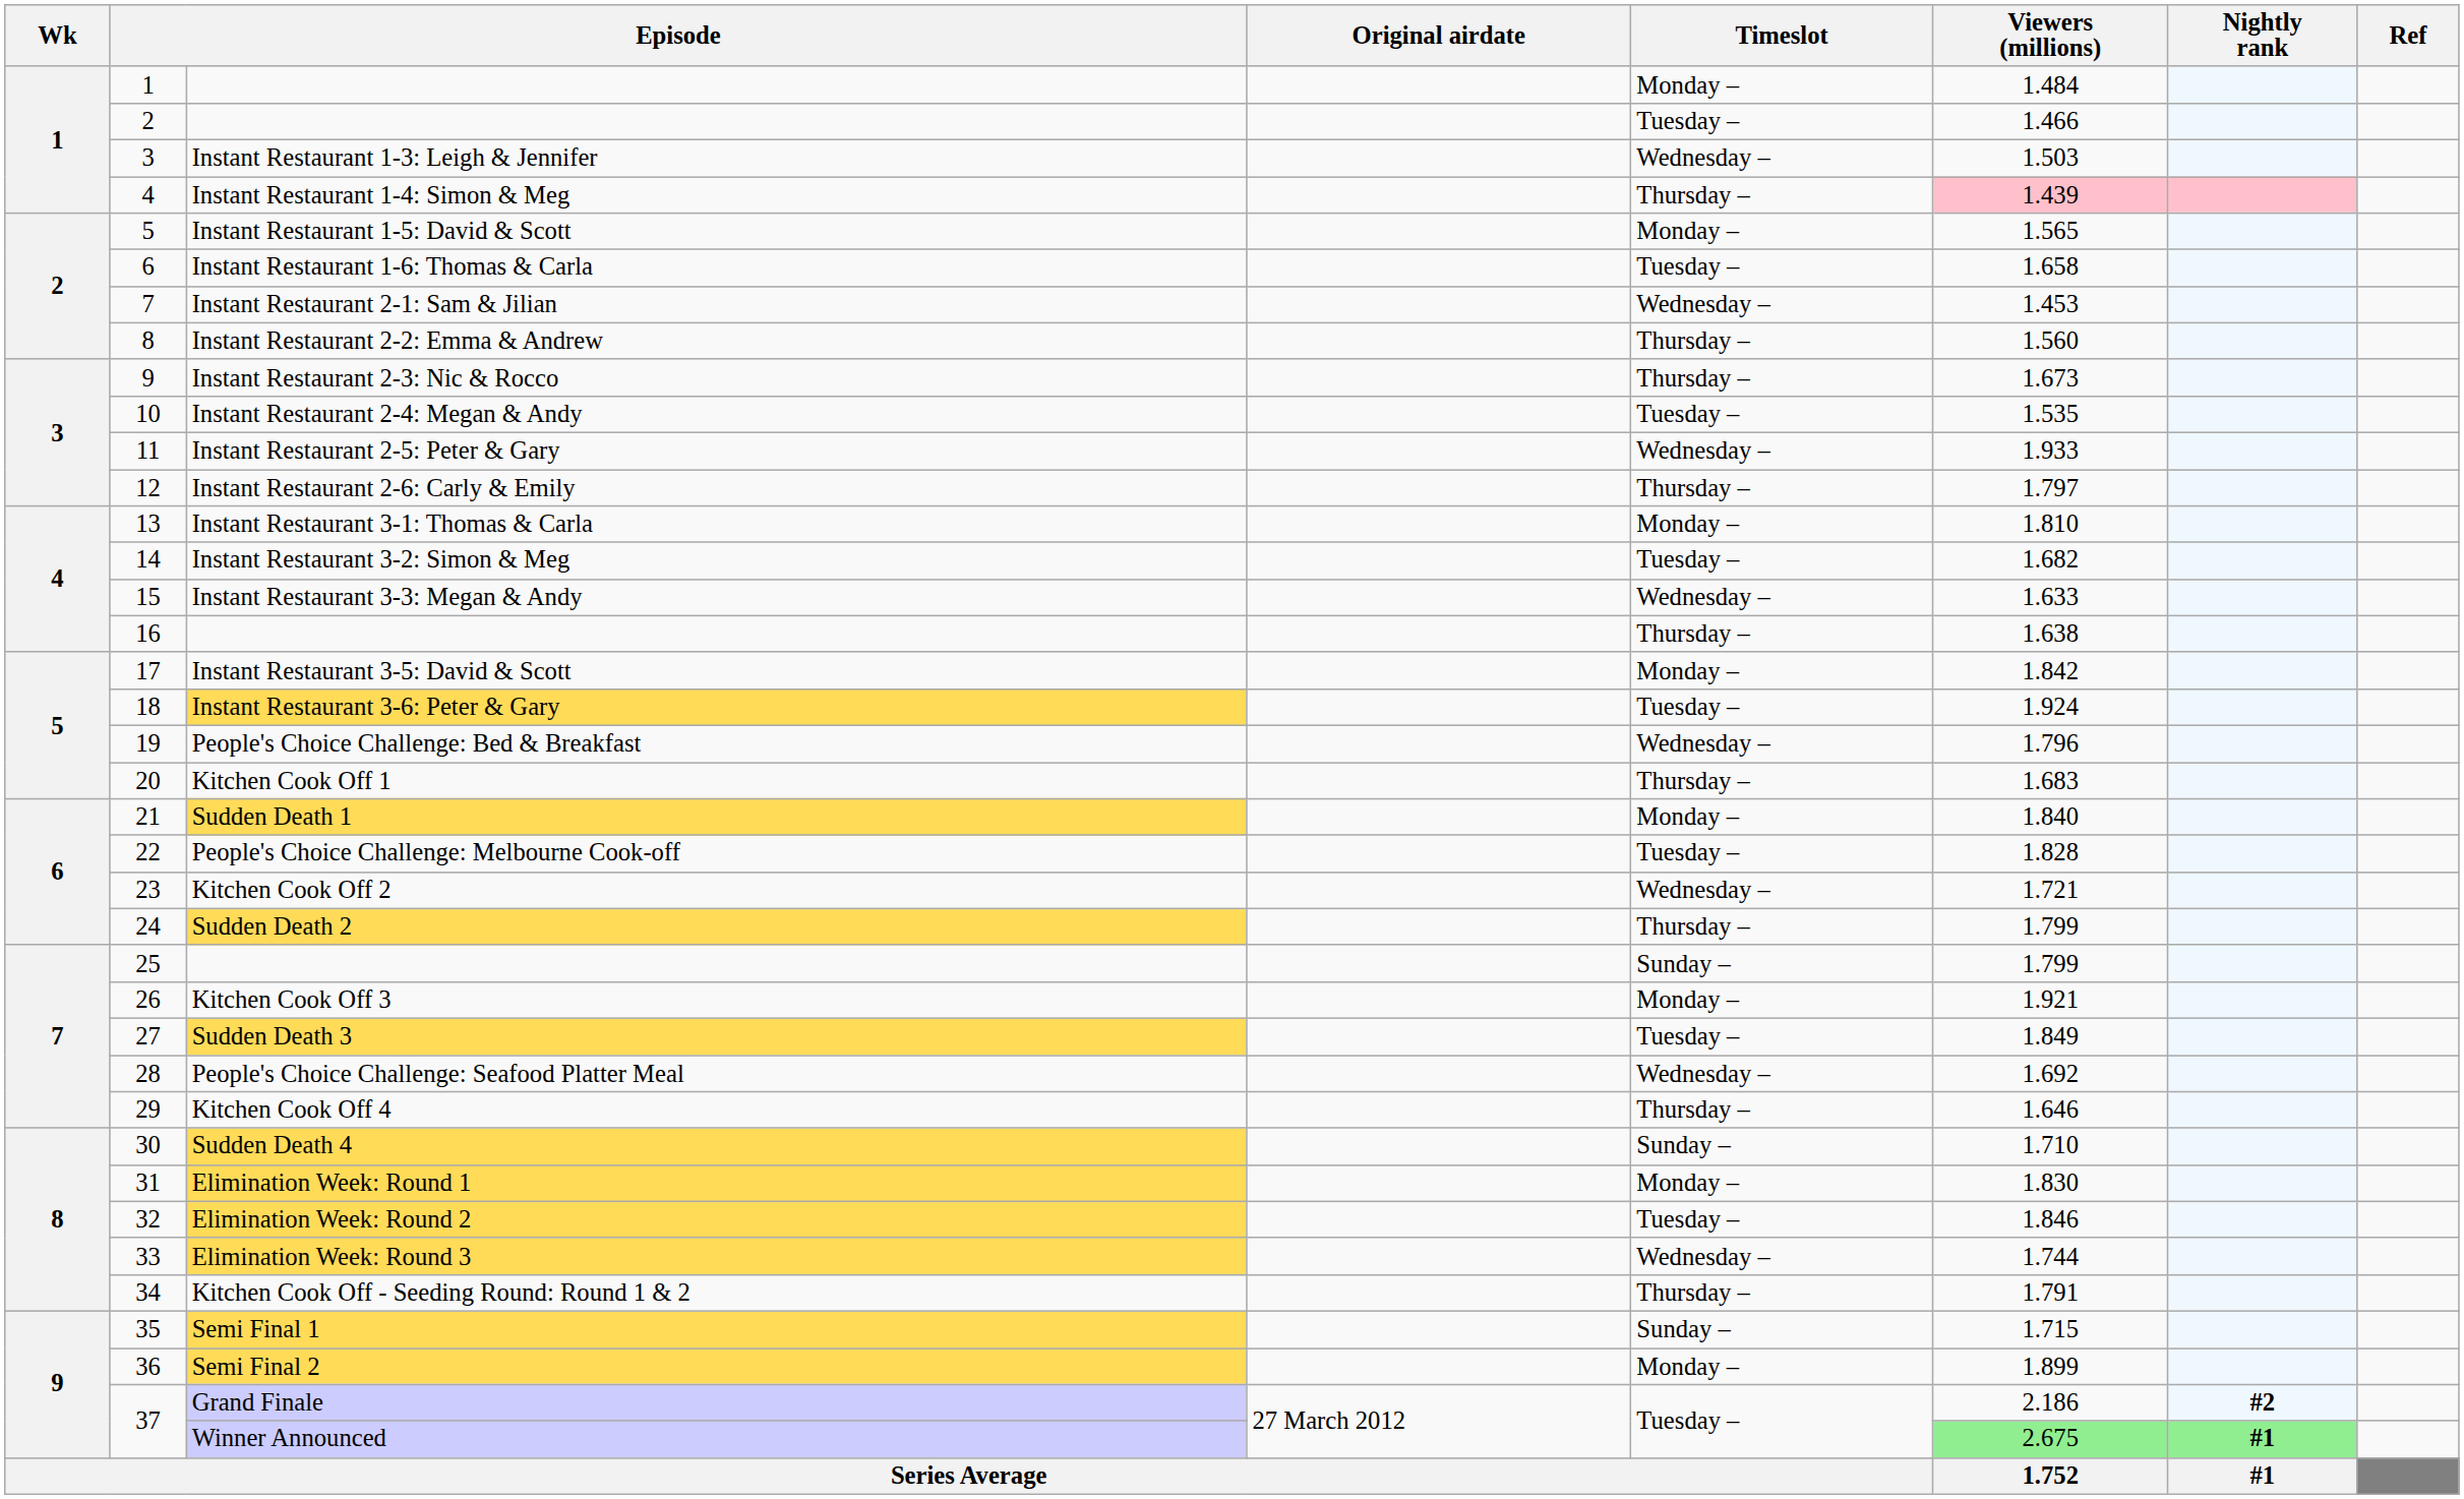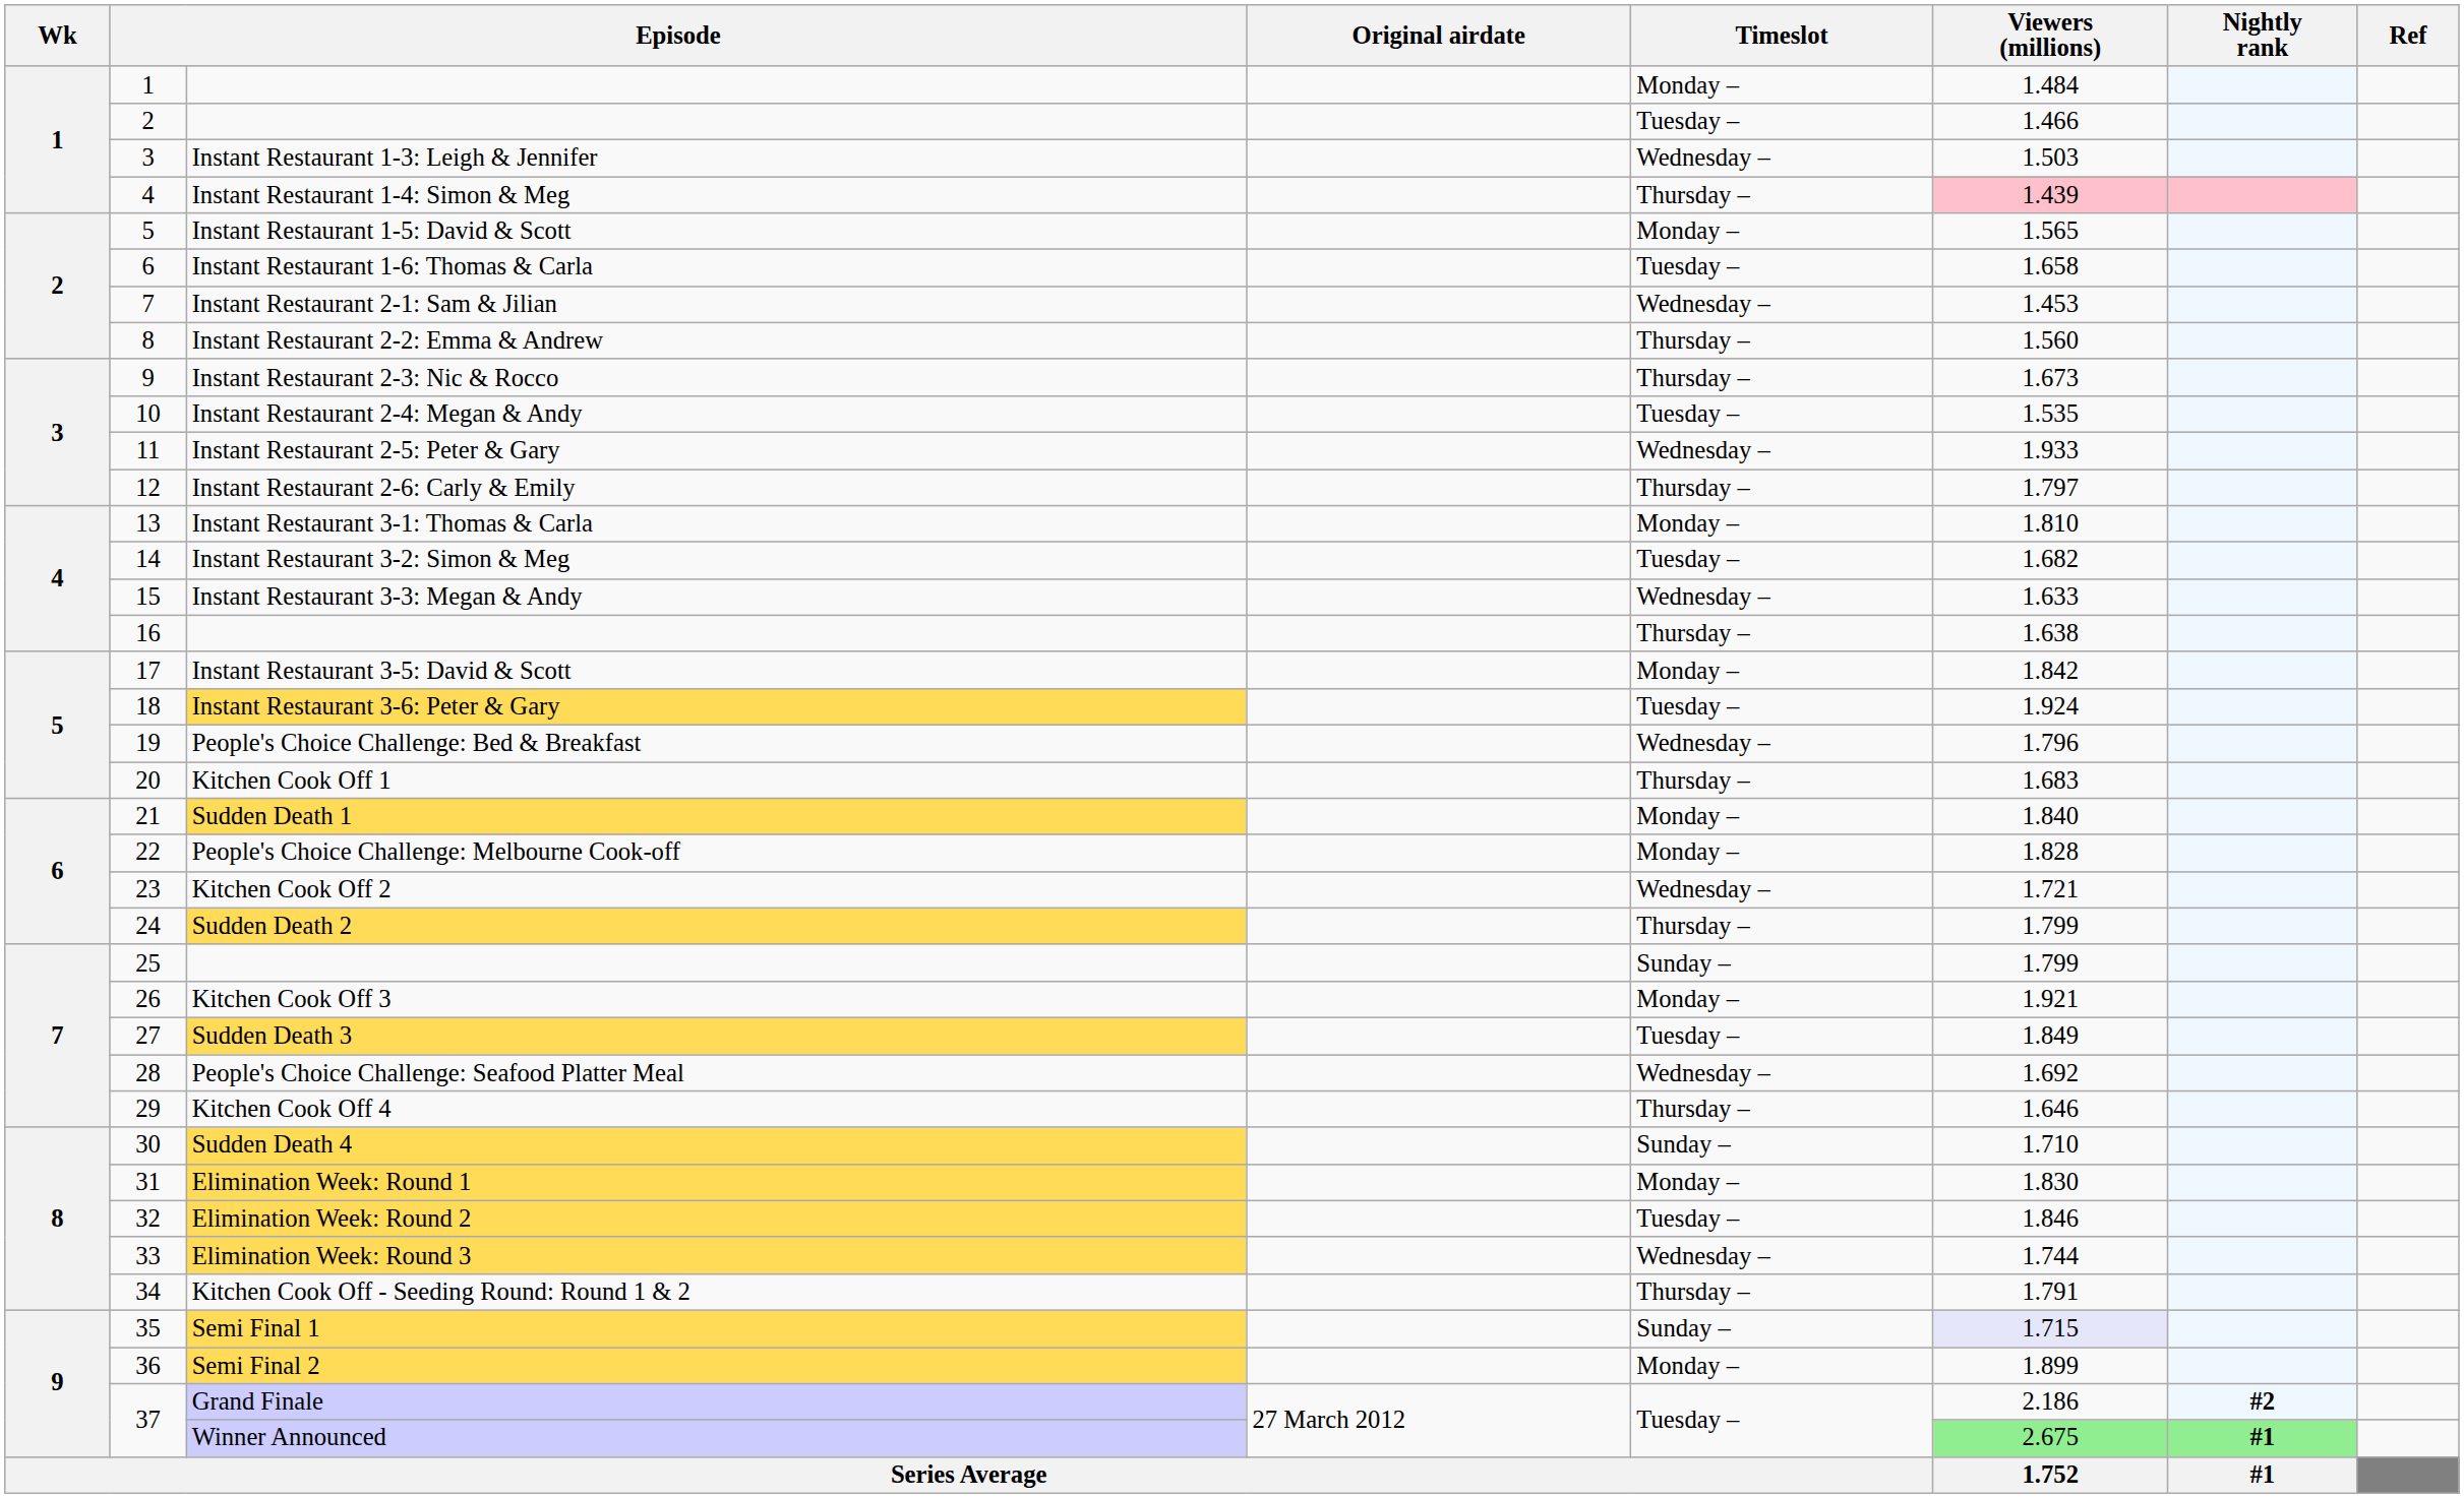People's Choice Challenge: Melbourne Cook-off | Timeslot: Tuesday – -> Monday –
Semi Final 1 | Viewers (millions): no background -> lavender background
